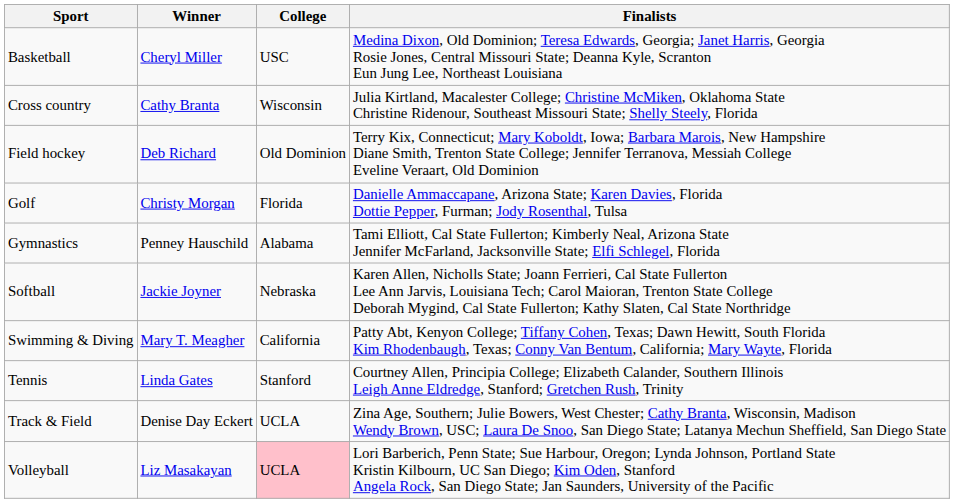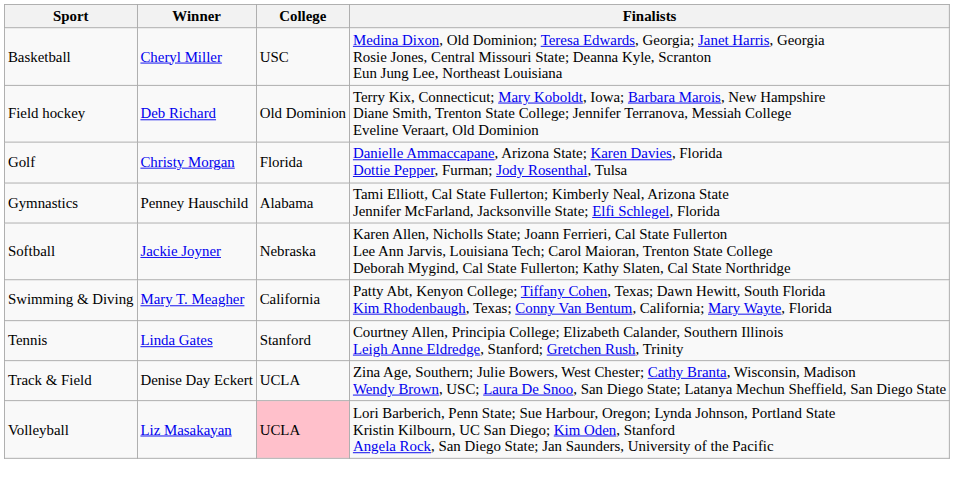- row: Cross country | Cathy Branta | Wisconsin | Julia Kirtland, Macalester College; Christine McMiken, Oklahoma State Christine Ridenour, Southeast Missouri State; Shelly Steely, Florida
